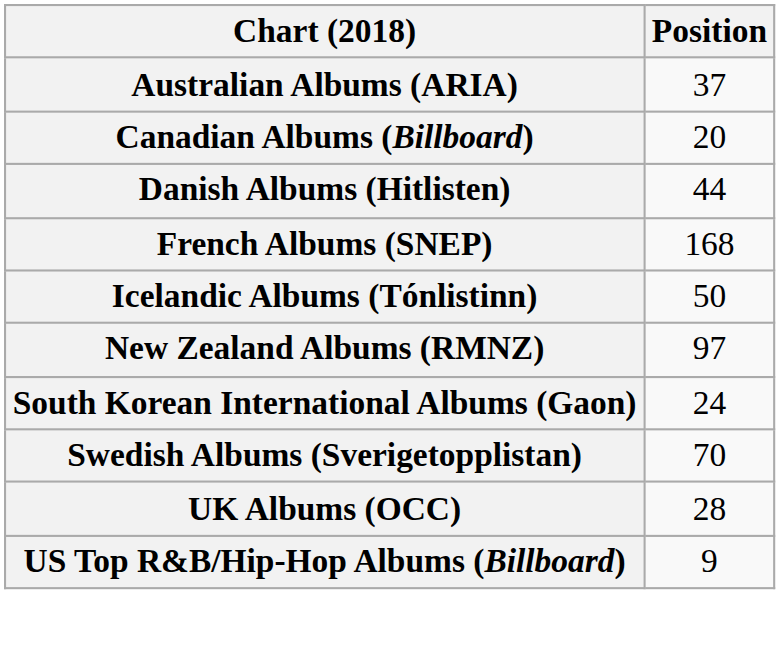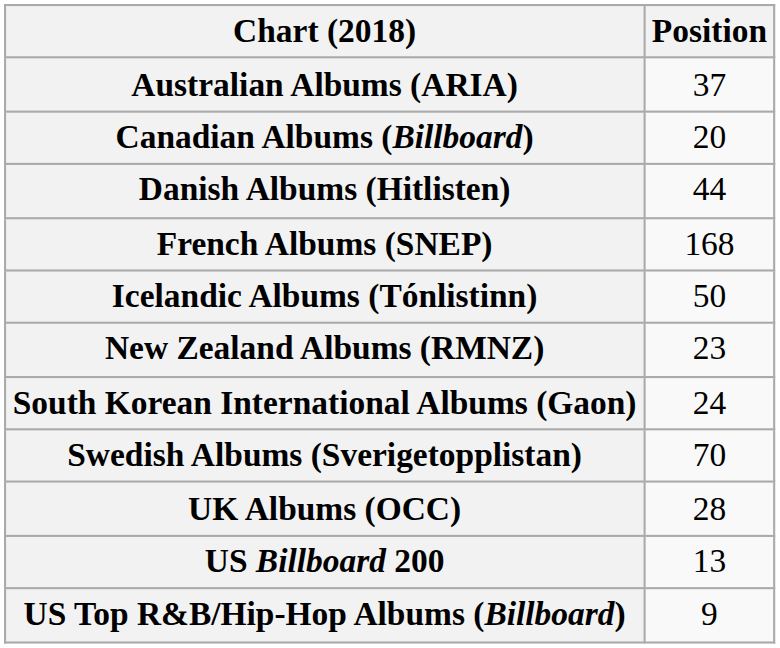New Zealand Albums (RMNZ) | Position: 97 -> 23
+ row: US Billboard 200 | 13
